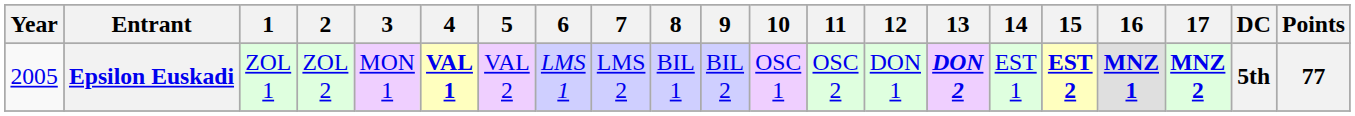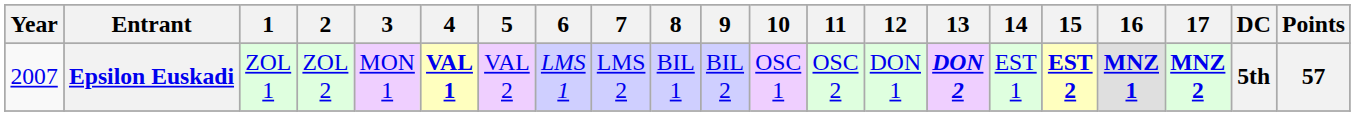Epsilon Euskadi | Year: 2005 -> 2007
Epsilon Euskadi | Points: 77 -> 57
